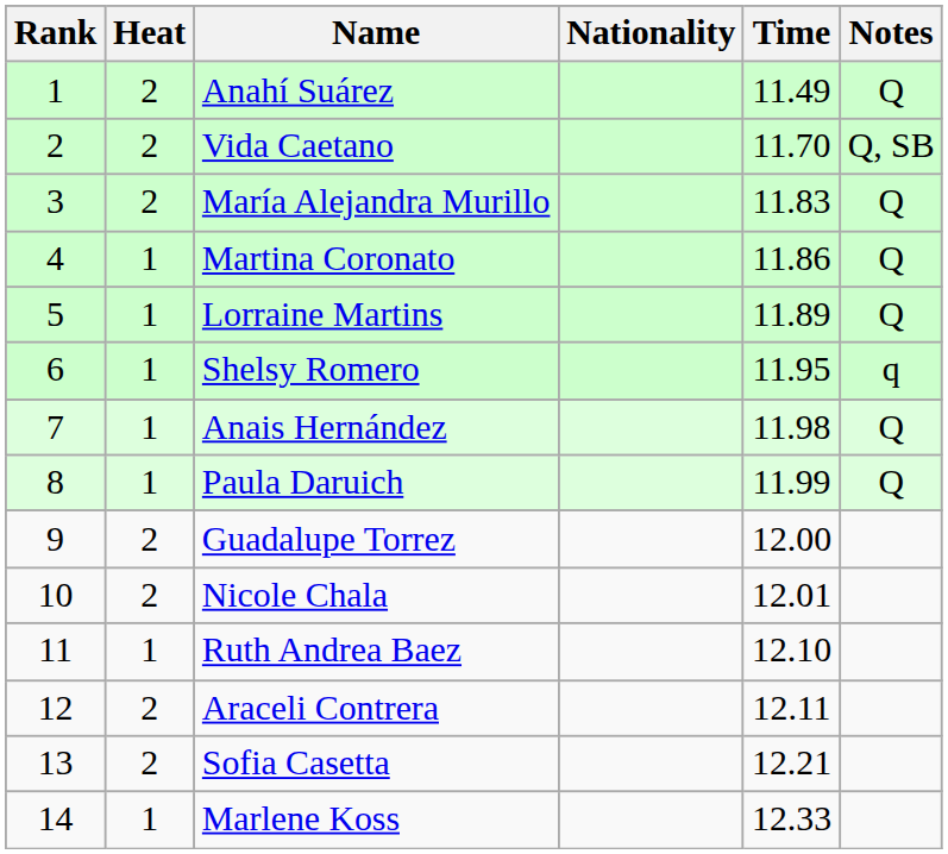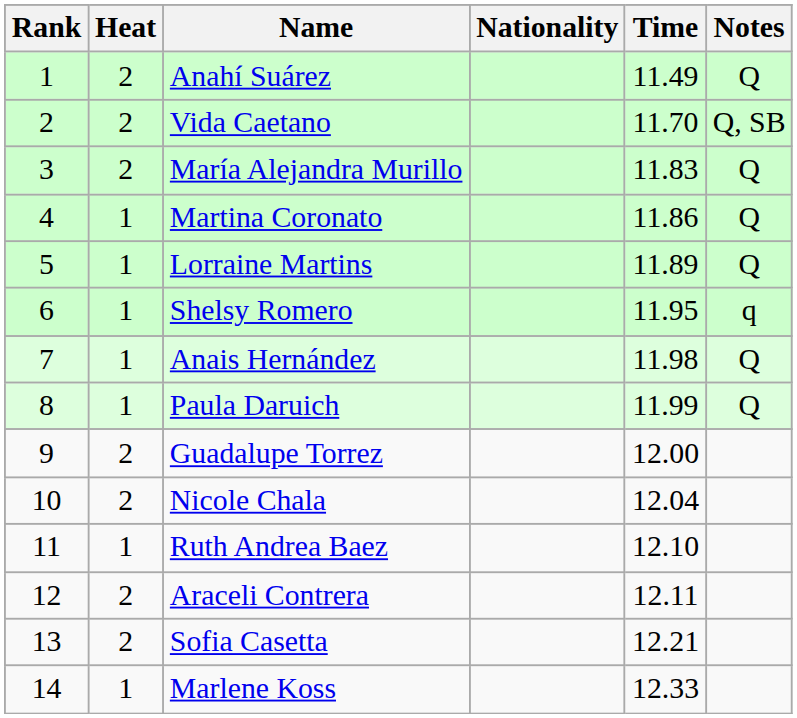Nicole Chala | Time: 12.01 -> 12.04
